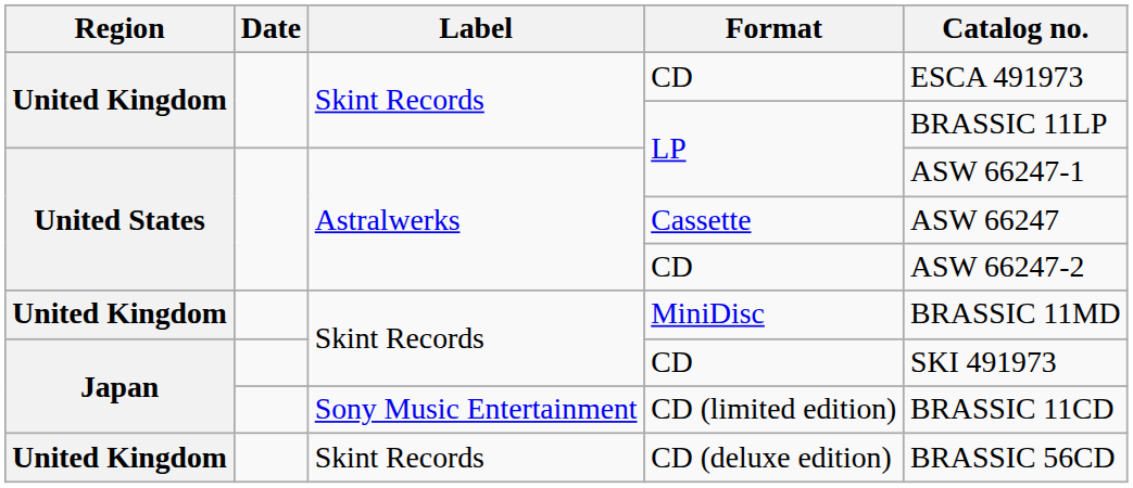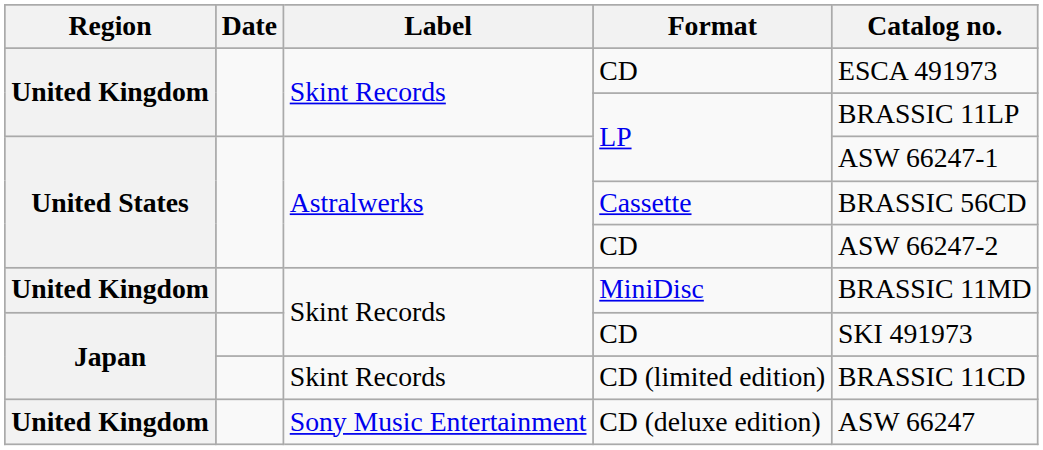Cassette | Catalog no.: ASW 66247 -> BRASSIC 56CD
CD (limited edition) | Label: Sony Music Entertainment -> Skint Records
CD (deluxe edition) | Label: Skint Records -> Sony Music Entertainment
CD (deluxe edition) | Catalog no.: BRASSIC 56CD -> ASW 66247
